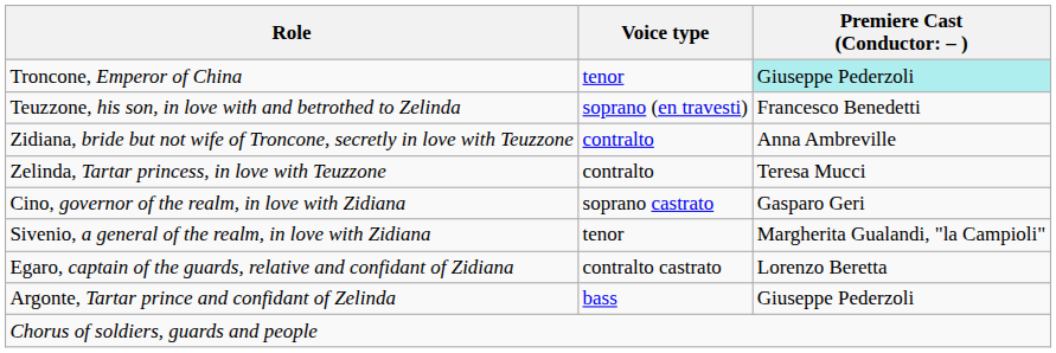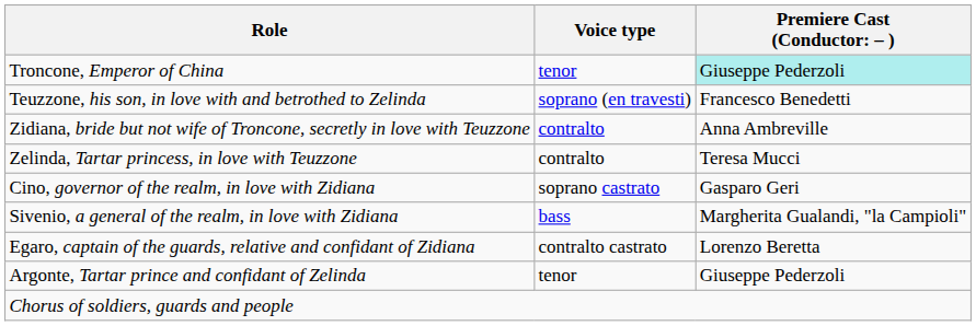Sivenio, a general of the realm, in love with Zidiana | Voice type: tenor -> bass
Argonte, Tartar prince and confidant of Zelinda | Voice type: bass -> tenor
